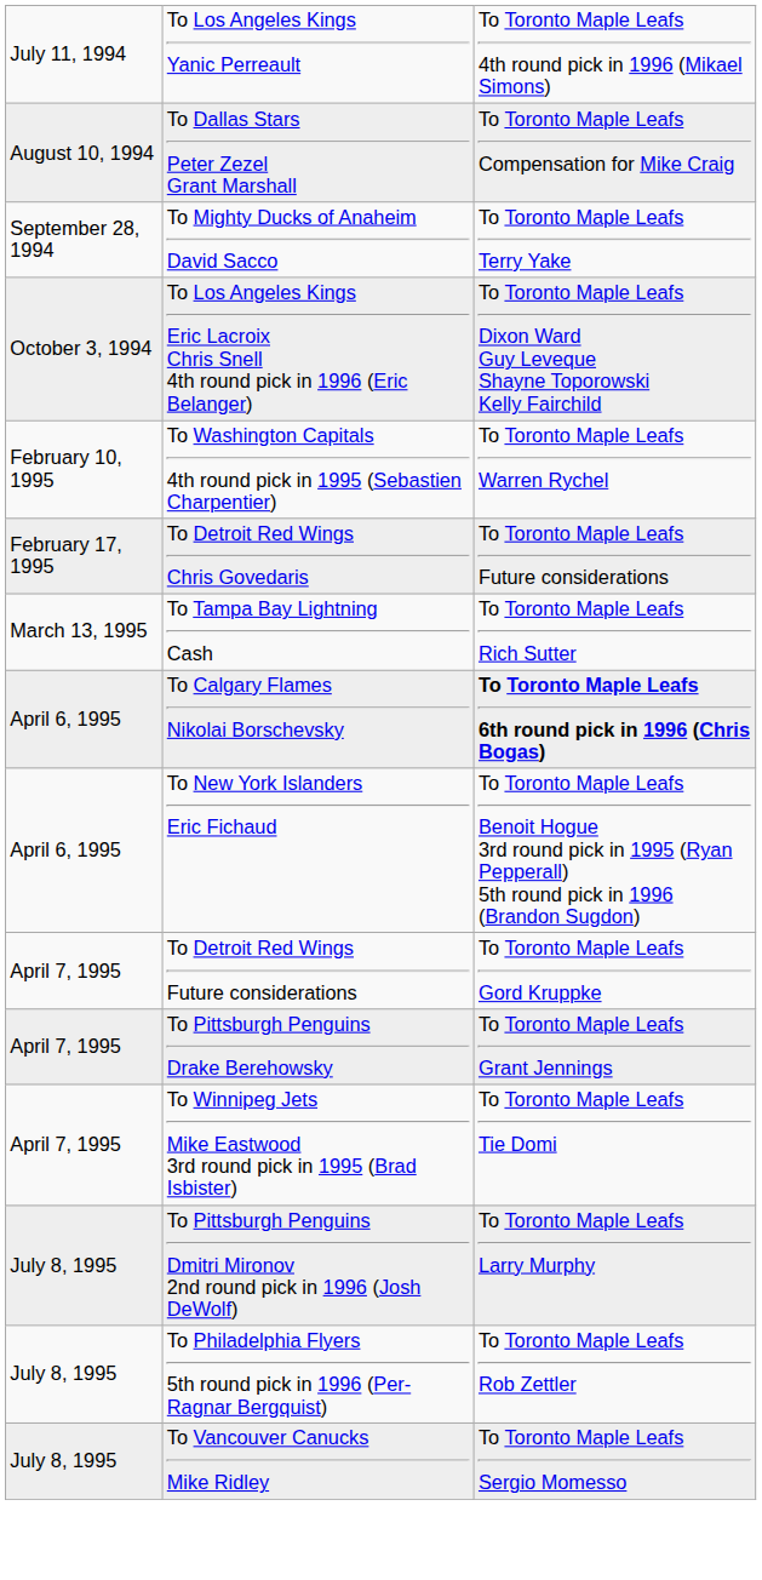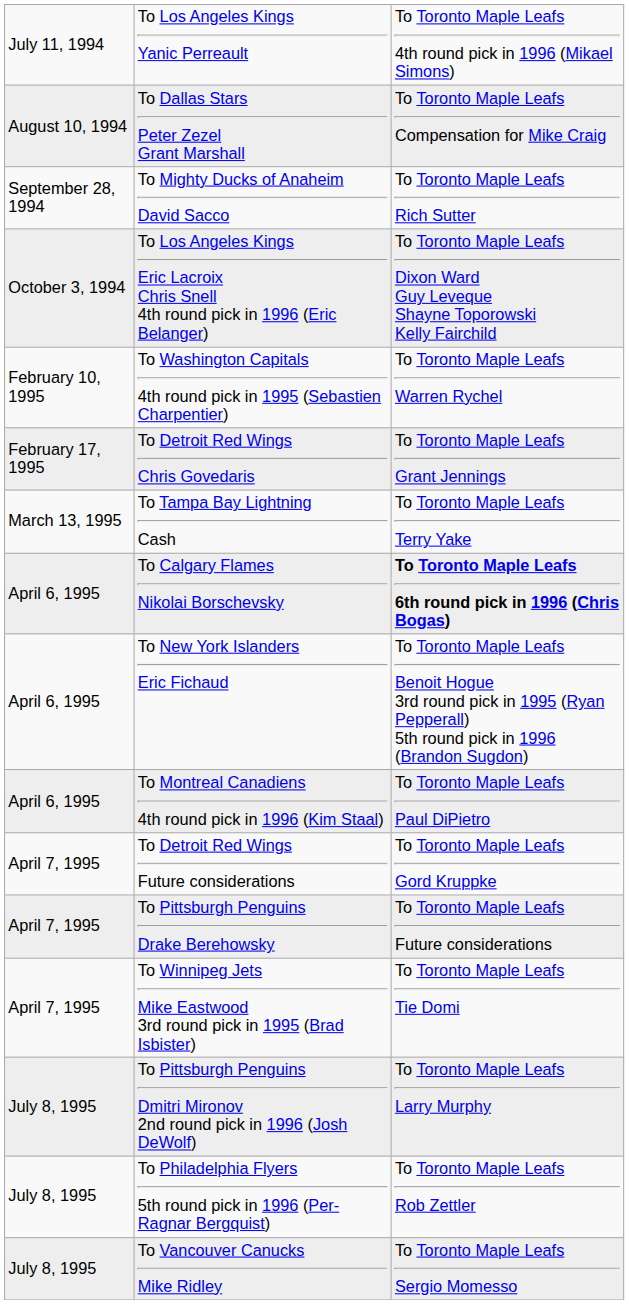To Mighty Ducks of Anaheim David Sacco | column 3: To Toronto Maple Leafs Terry Yake -> To Toronto Maple Leafs Rich Sutter
To Detroit Red Wings Chris Govedaris | column 3: To Toronto Maple Leafs Future considerations -> To Toronto Maple Leafs Grant Jennings
To Tampa Bay Lightning Cash | column 3: To Toronto Maple Leafs Rich Sutter -> To Toronto Maple Leafs Terry Yake
+ row: April 6, 1995 | To Montreal Canadiens 4th round pick in 1996 (Kim Staal) | To Toronto Maple Leafs Paul DiPietro
To Pittsburgh Penguins Drake Berehowsky | column 3: To Toronto Maple Leafs Grant Jennings -> To Toronto Maple Leafs Future considerations
